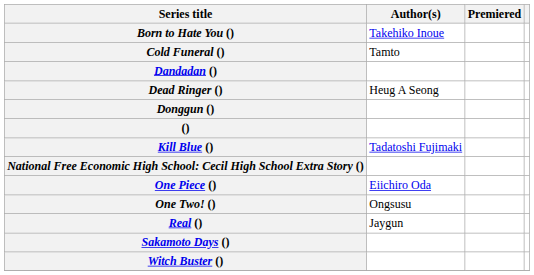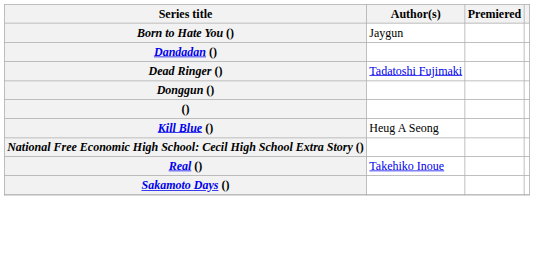Born to Hate You () | Author(s): Takehiko Inoue -> Jaygun
- row: Cold Funeral () | Tamto
Dead Ringer () | Author(s): Heug A Seong -> Tadatoshi Fujimaki
Kill Blue () | Author(s): Tadatoshi Fujimaki -> Heug A Seong
- row: One Piece () | Eiichiro Oda
- row: One Two! () | Ongsusu
Real () | Author(s): Jaygun -> Takehiko Inoue
- row: Witch Buster ()
